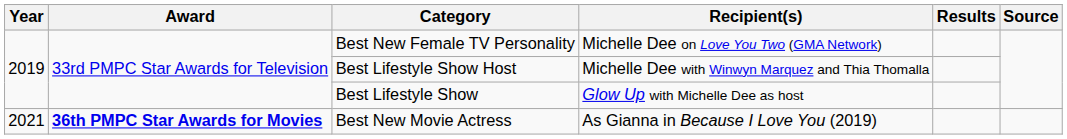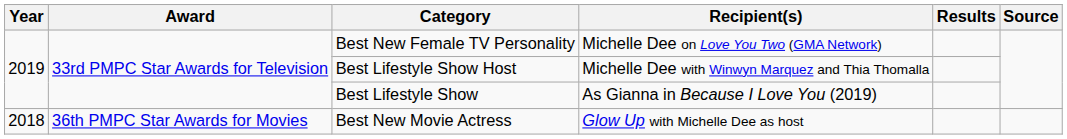Best Lifestyle Show | Recipient(s): Glow Up with Michelle Dee as host -> As Gianna in Because I Love You (2019)
Best New Movie Actress | Year: 2021 -> 2018
Best New Movie Actress | Award: bold -> normal
Best New Movie Actress | Recipient(s): As Gianna in Because I Love You (2019) -> Glow Up with Michelle Dee as host
